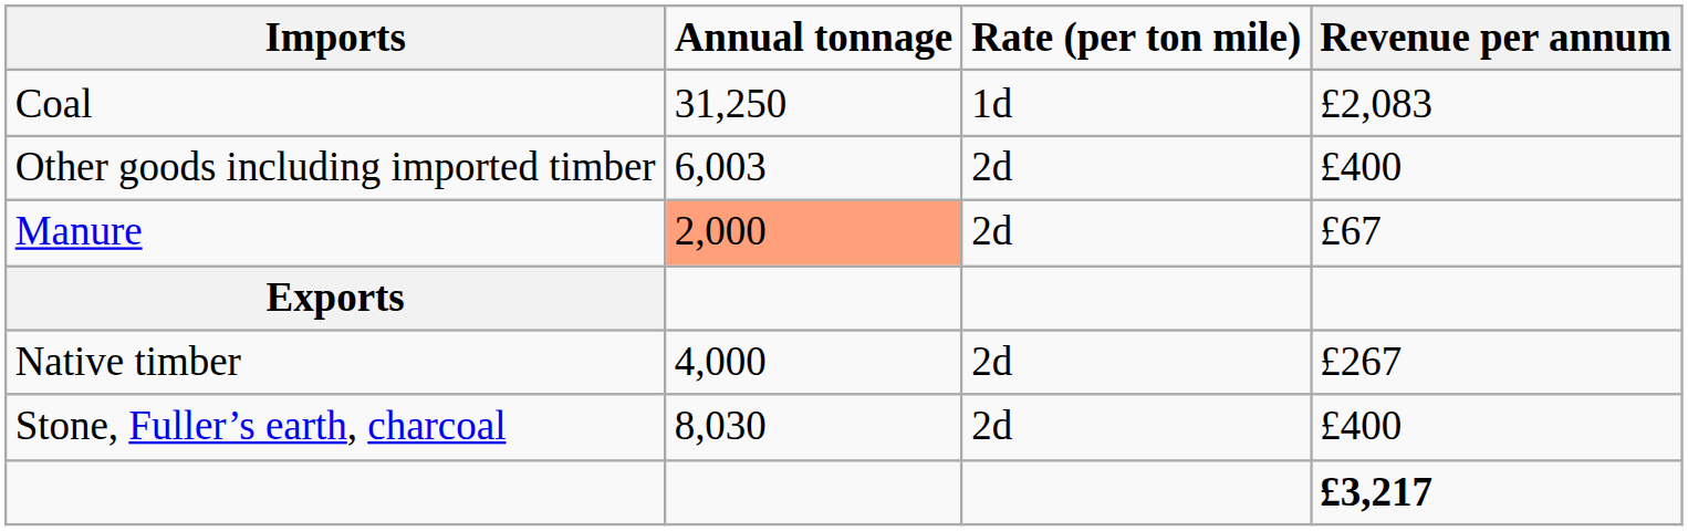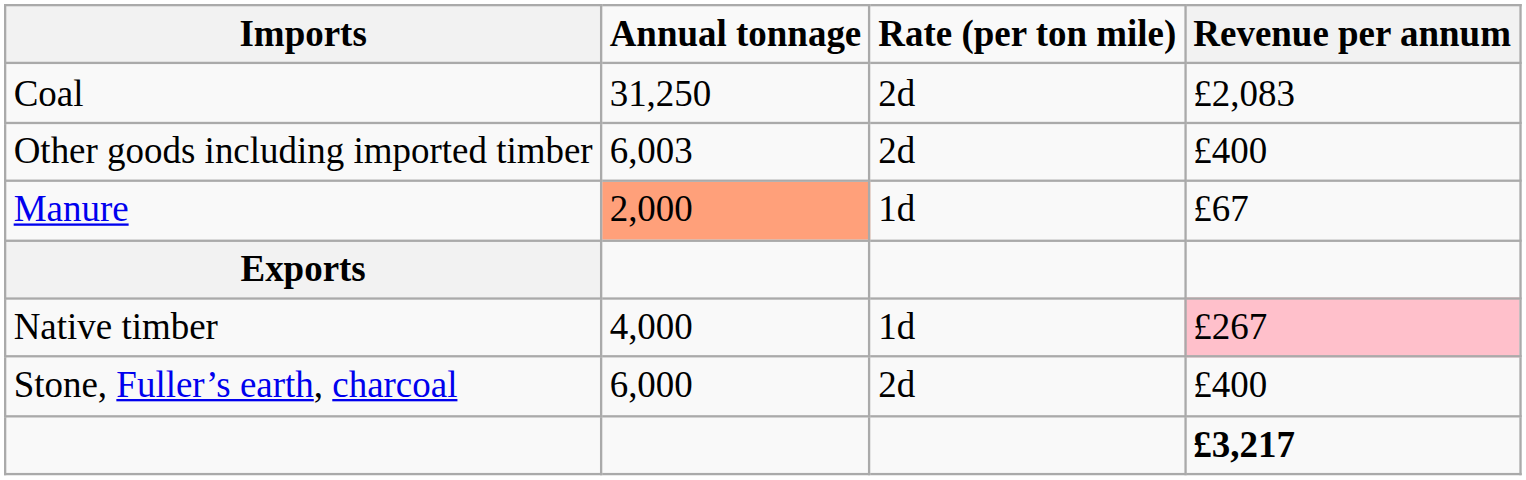Coal | Rate (per ton mile): 1d -> 2d
Manure | Rate (per ton mile): 2d -> 1d
Native timber | Rate (per ton mile): 2d -> 1d
Native timber | Revenue per annum: no background -> pink background
Stone, Fuller’s earth, charcoal | Annual tonnage: 8,030 -> 6,000
